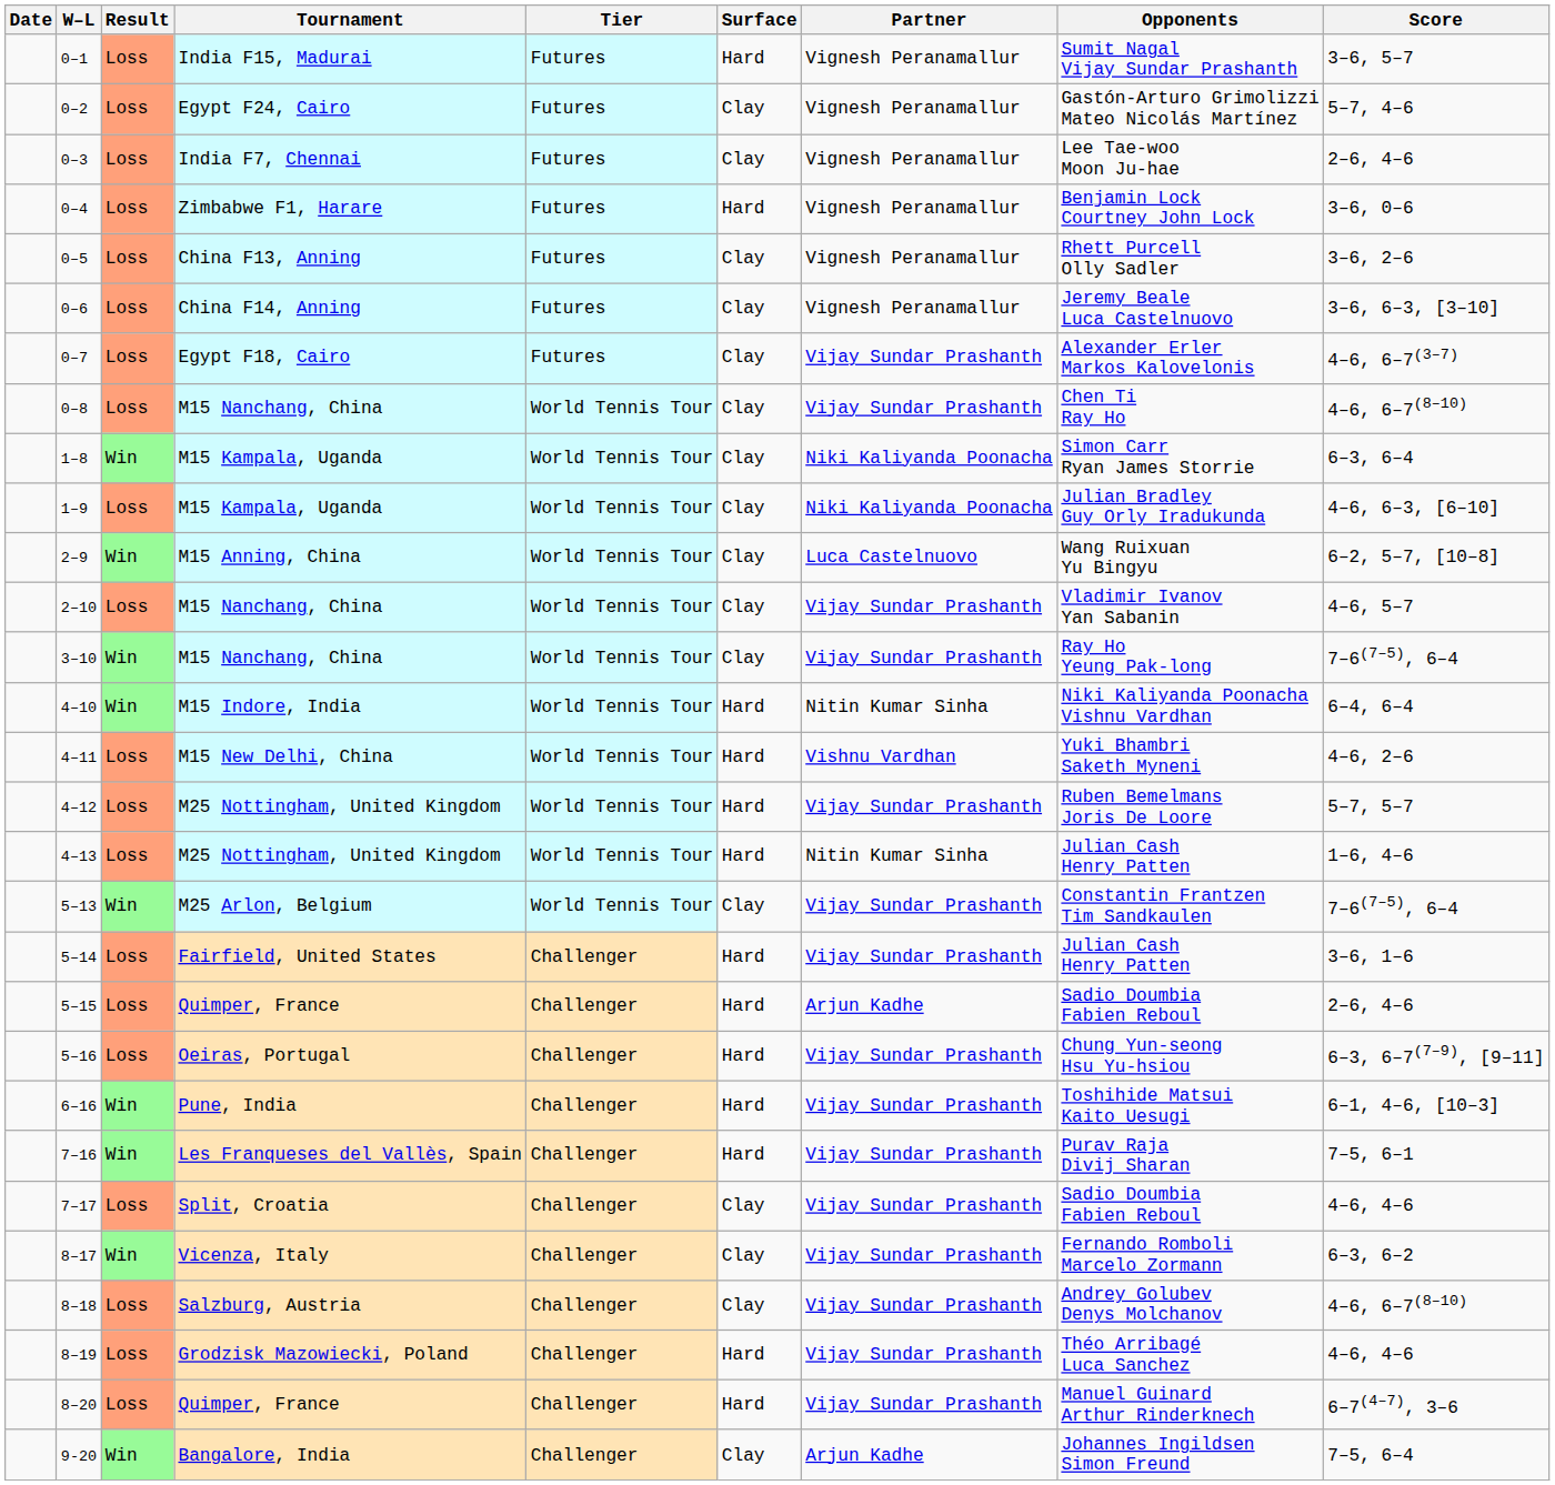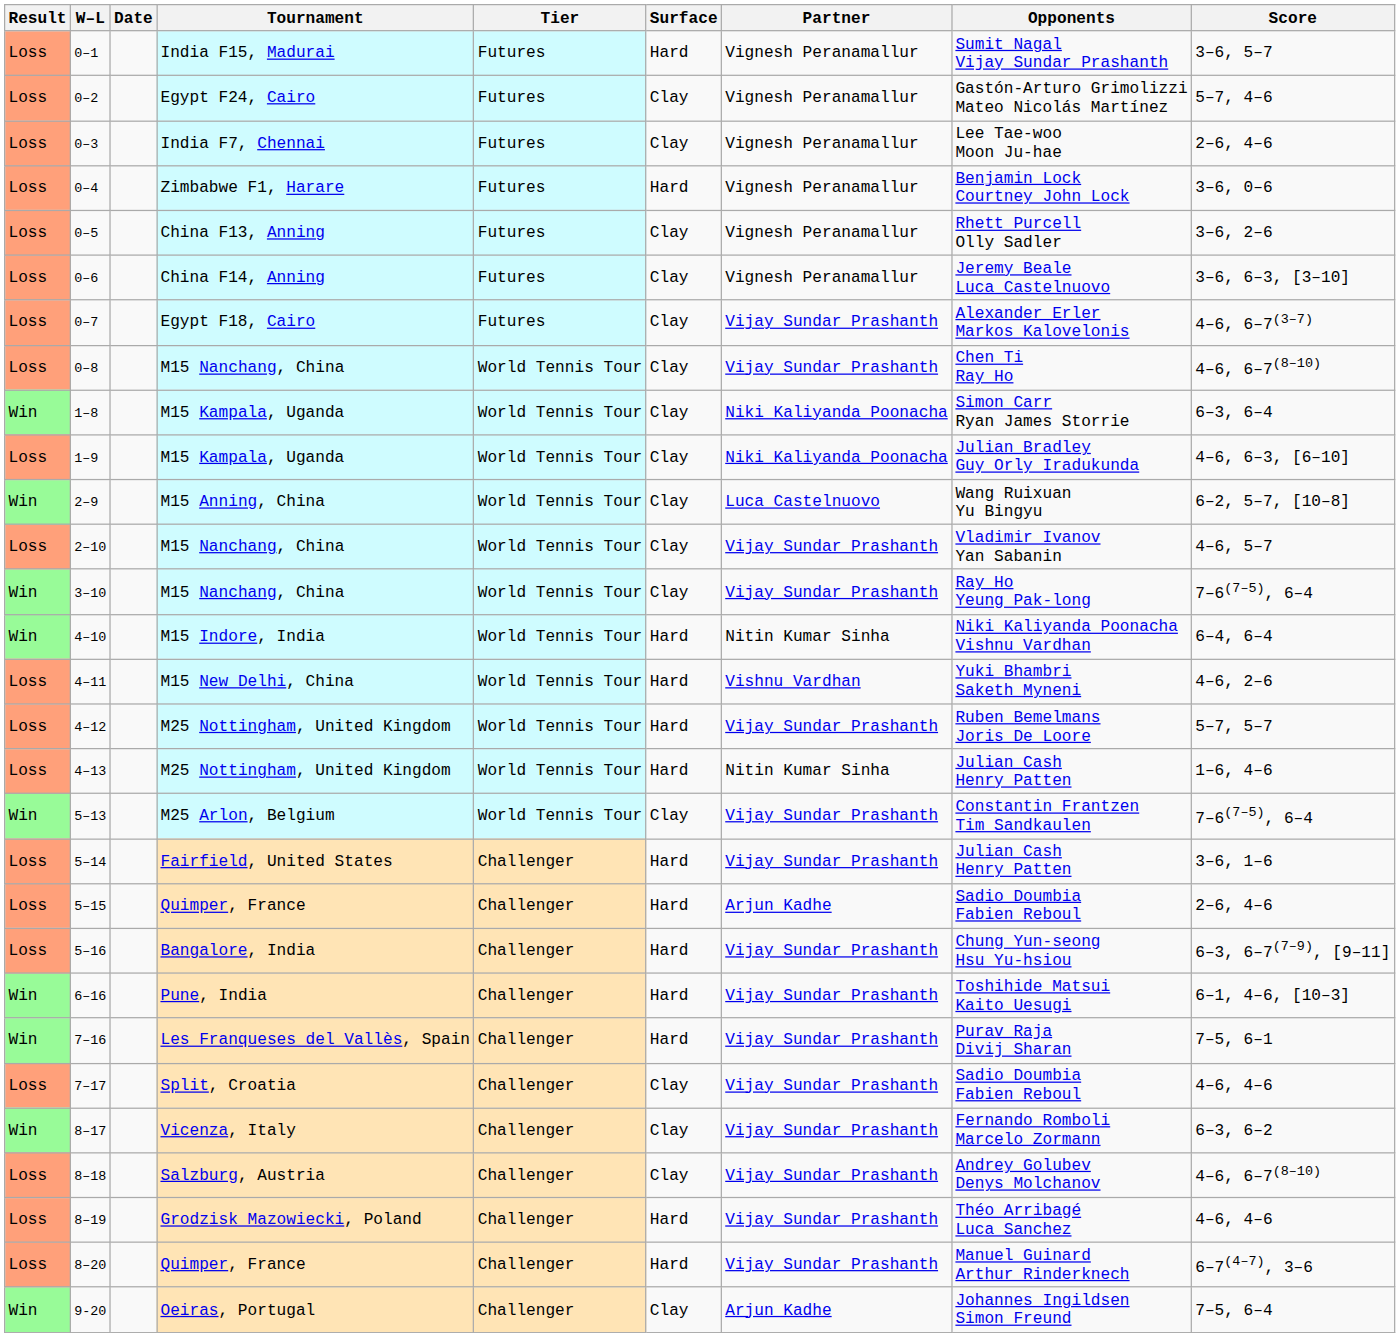columns swapped: Result <-> Date
5–16 | Tournament: Oeiras, Portugal -> Bangalore, India
9-20 | Tournament: Bangalore, India -> Oeiras, Portugal
